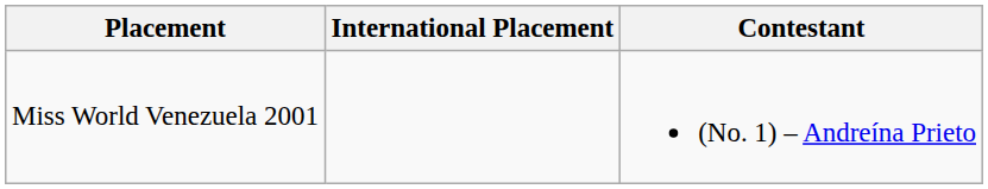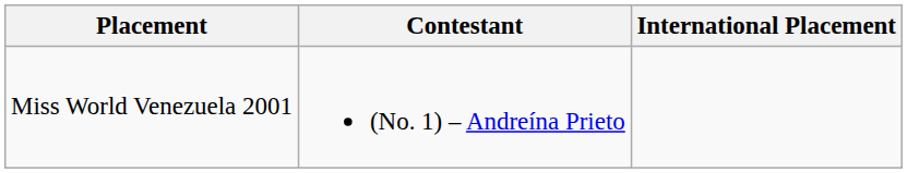columns swapped: Contestant <-> International Placement
